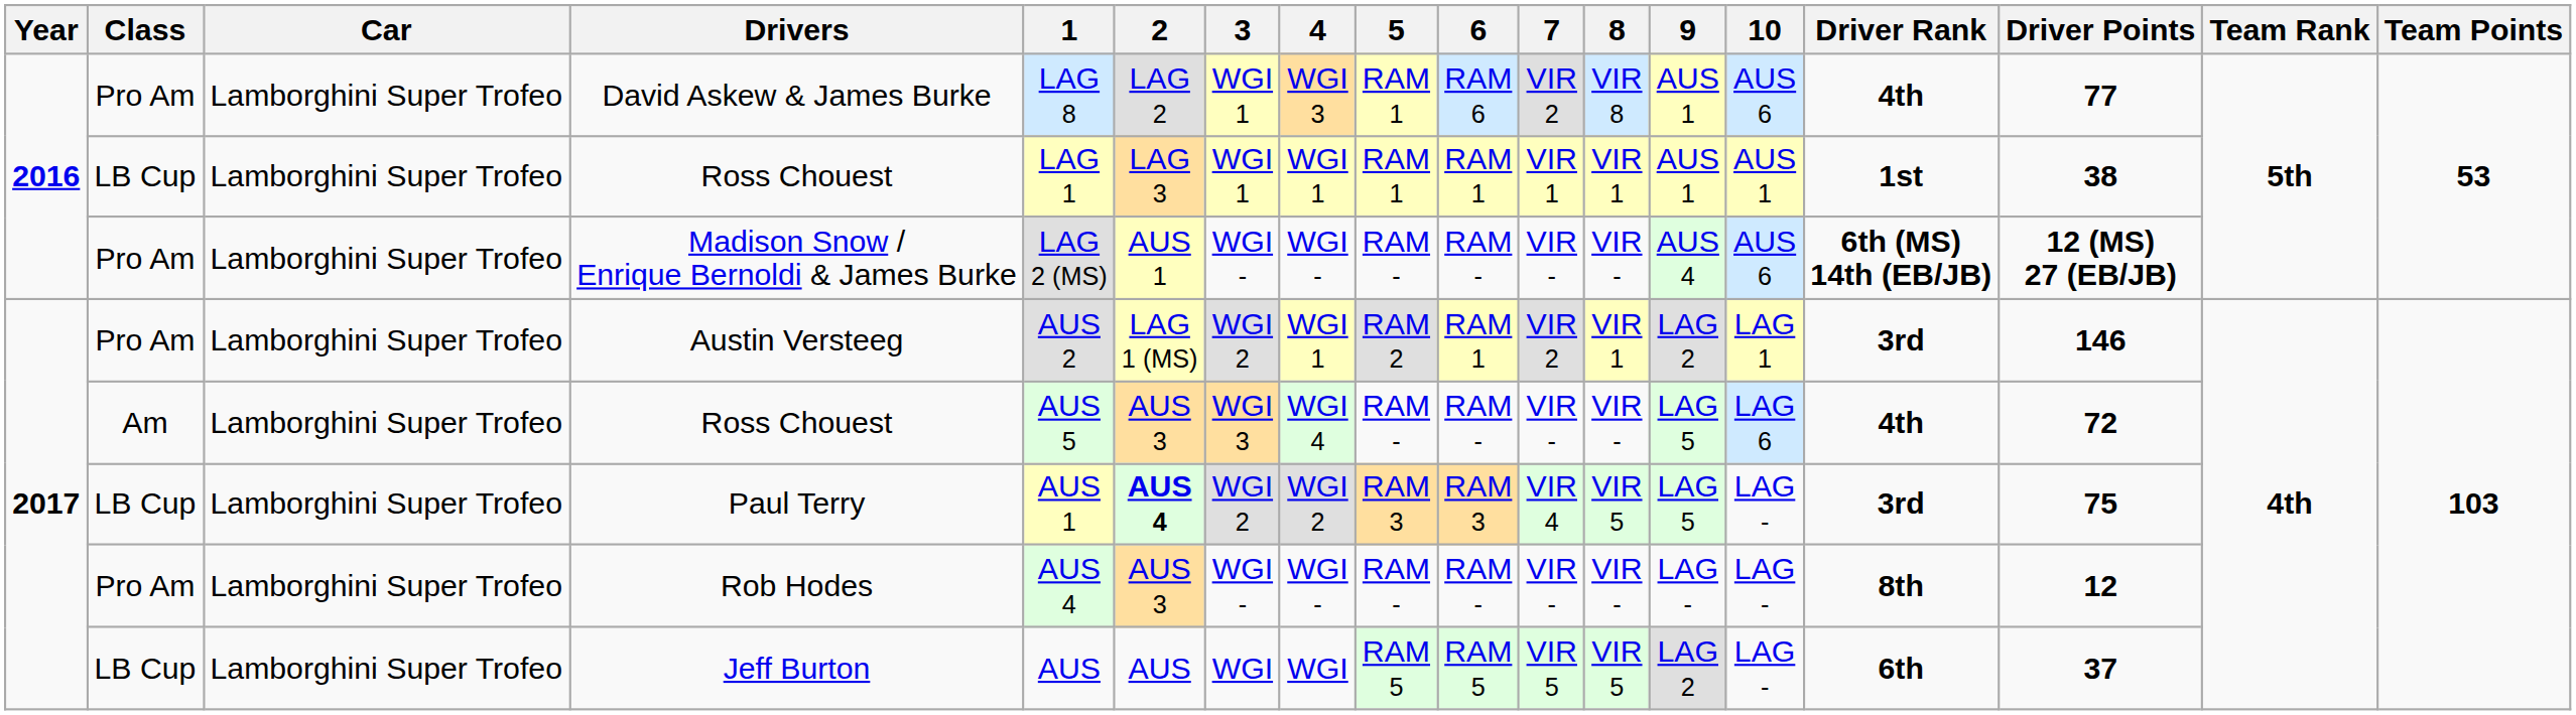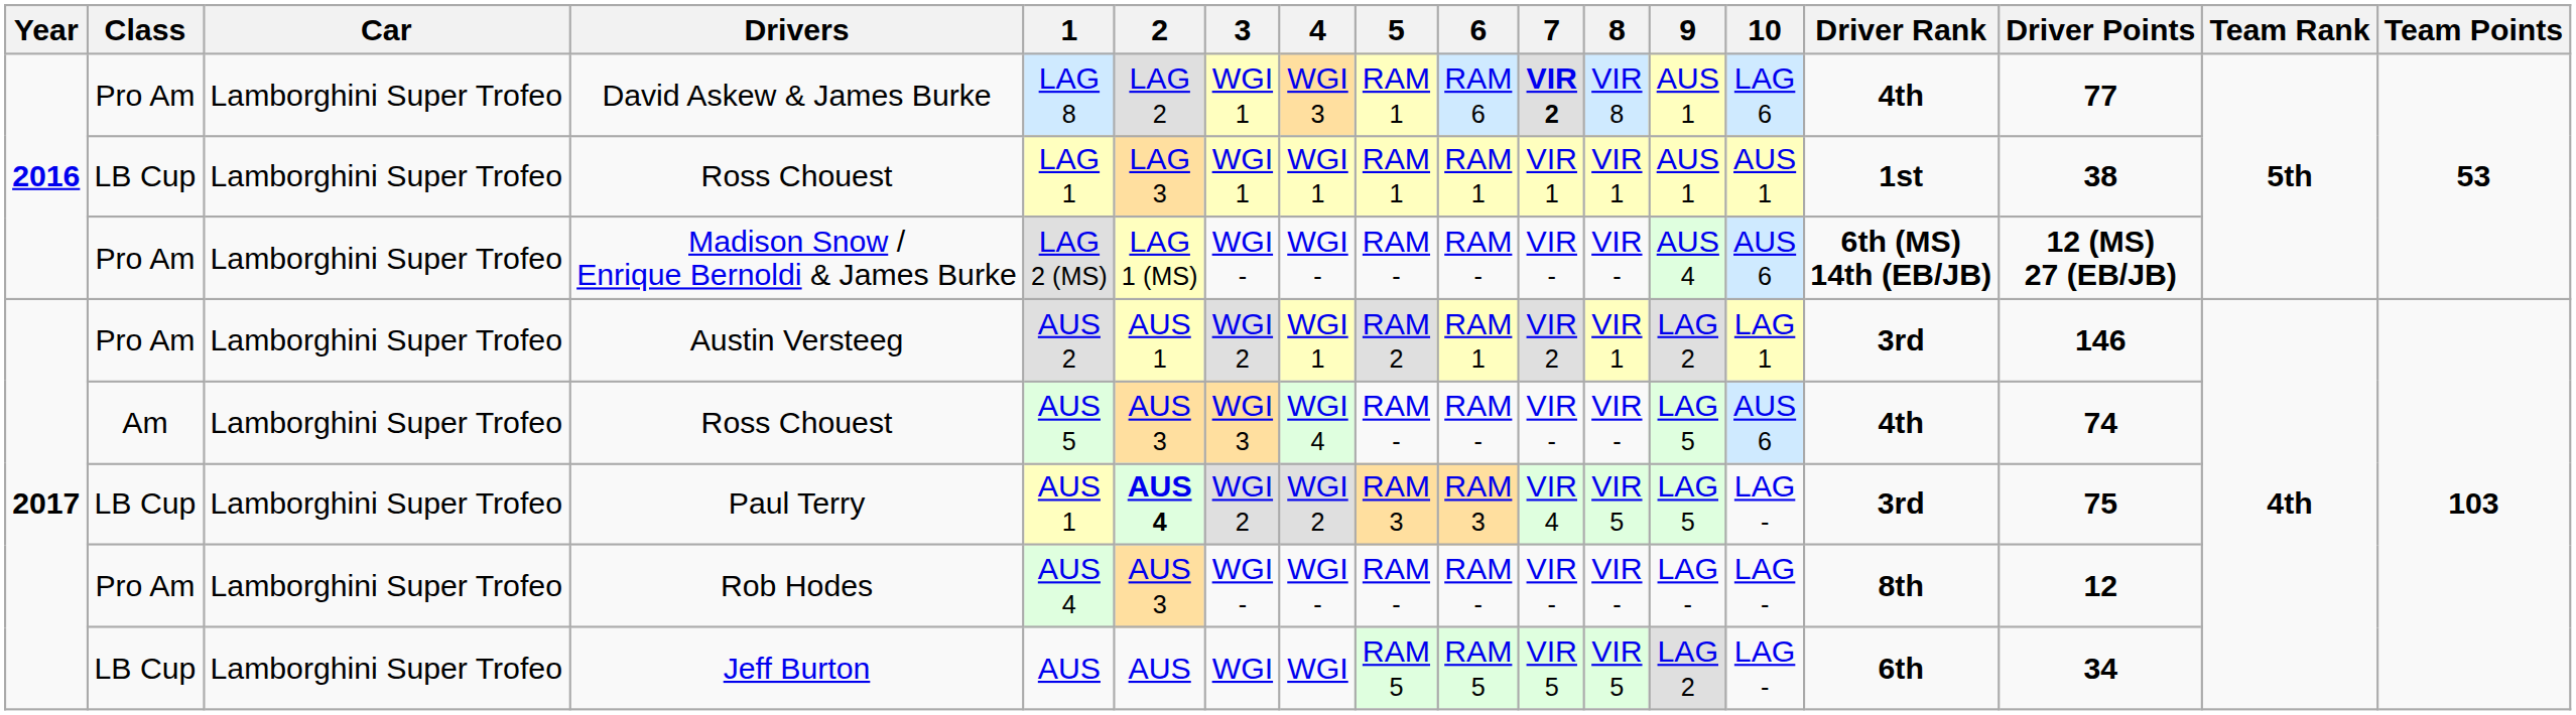David Askew & James Burke | 7: normal -> bold
David Askew & James Burke | 10: AUS 6 -> LAG 6
Madison Snow / Enrique Bernoldi & James Burke | 2: AUS 1 -> LAG 1 (MS)
Austin Versteeg | 2: LAG 1 (MS) -> AUS 1
Am / Ross Chouest | 10: LAG 6 -> AUS 6
Am / Ross Chouest | Driver Points: 72 -> 74
Jeff Burton | Driver Points: 37 -> 34
